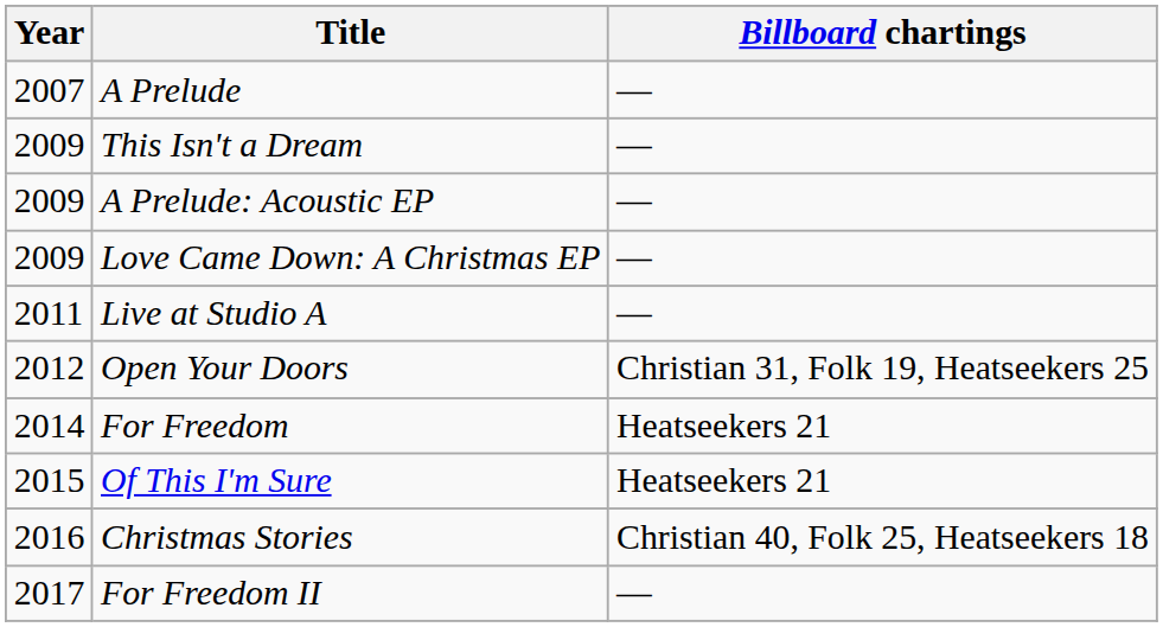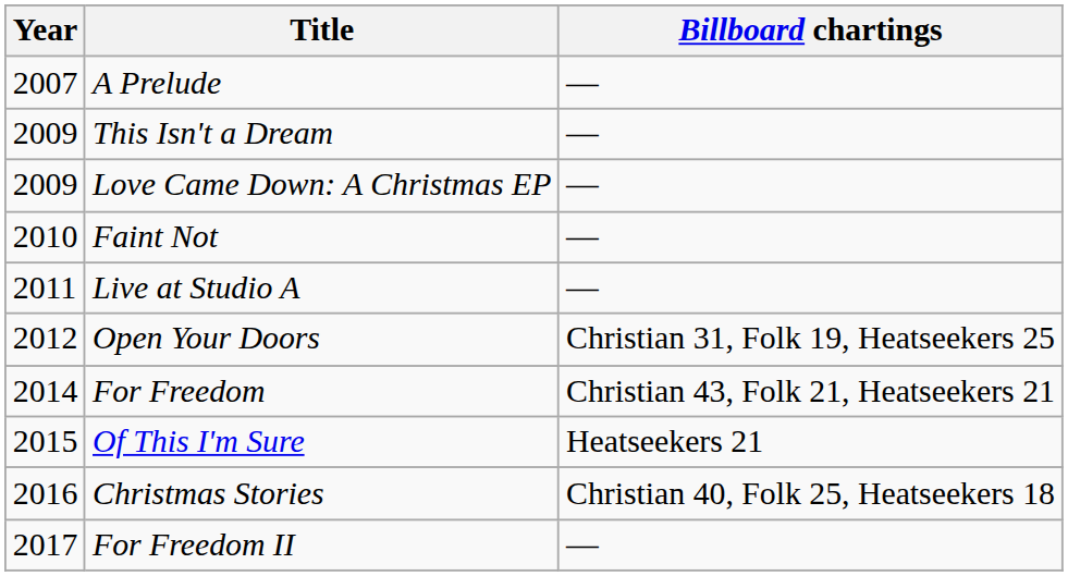- row: 2009 | A Prelude: Acoustic EP | —
+ row: 2010 | Faint Not | —
For Freedom | Billboard chartings: Heatseekers 21 -> Christian 43, Folk 21, Heatseekers 21
